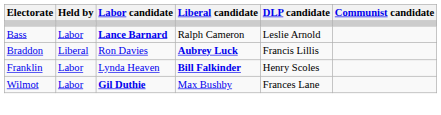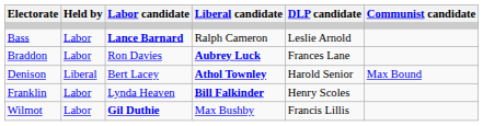Braddon | Held by: Liberal -> Labor
Braddon | DLP candidate: Francis Lillis -> Frances Lane
+ row: Denison | Liberal | Bert Lacey | Athol Townley | Harold Senior | Max Bound
Wilmot | DLP candidate: Frances Lane -> Francis Lillis
